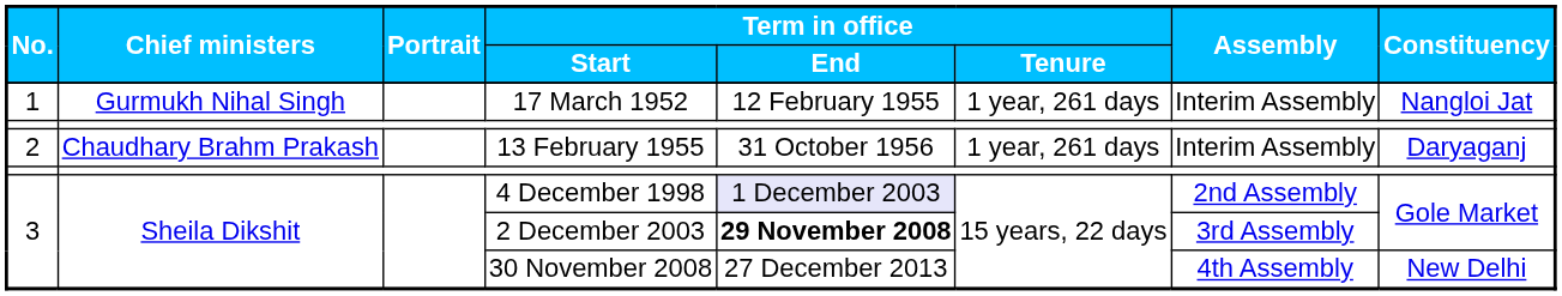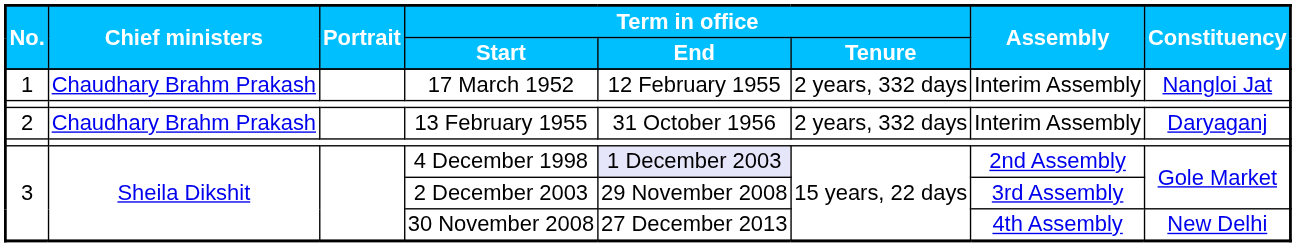17 March 1952 | Chief ministers: Gurmukh Nihal Singh -> Chaudhary Brahm Prakash
17 March 1952 | Term in office / Tenure: 1 year, 261 days -> 2 years, 332 days
13 February 1955 | Term in office / Tenure: 1 year, 261 days -> 2 years, 332 days
2 December 2003 | Term in office / End: bold -> normal
